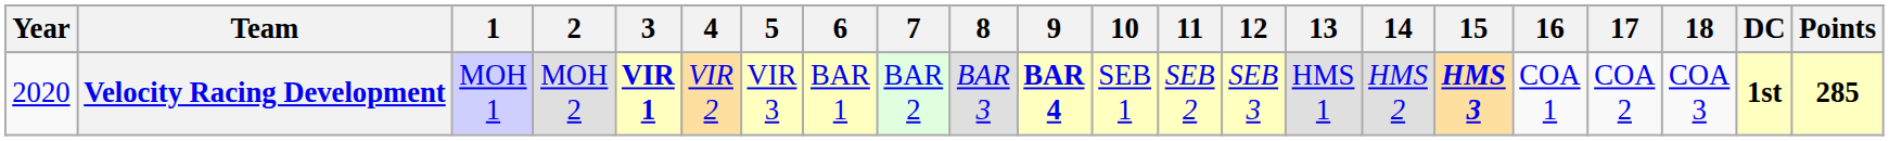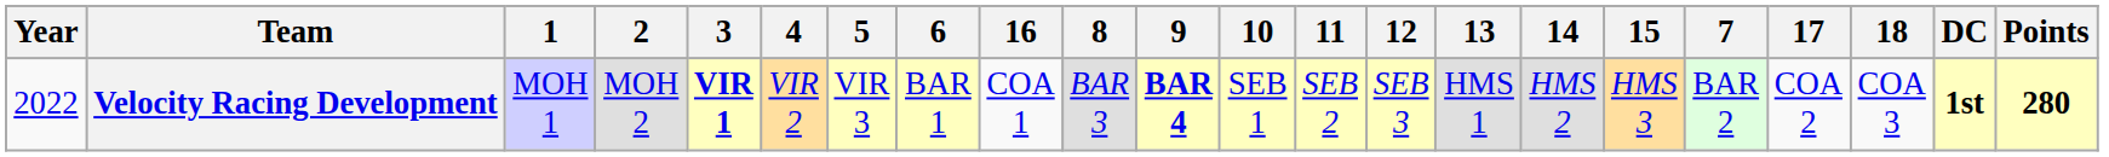columns swapped: 7 <-> 16
Velocity Racing Development | Year: 2020 -> 2022
Velocity Racing Development | 15: bold -> normal
Velocity Racing Development | Points: 285 -> 280
